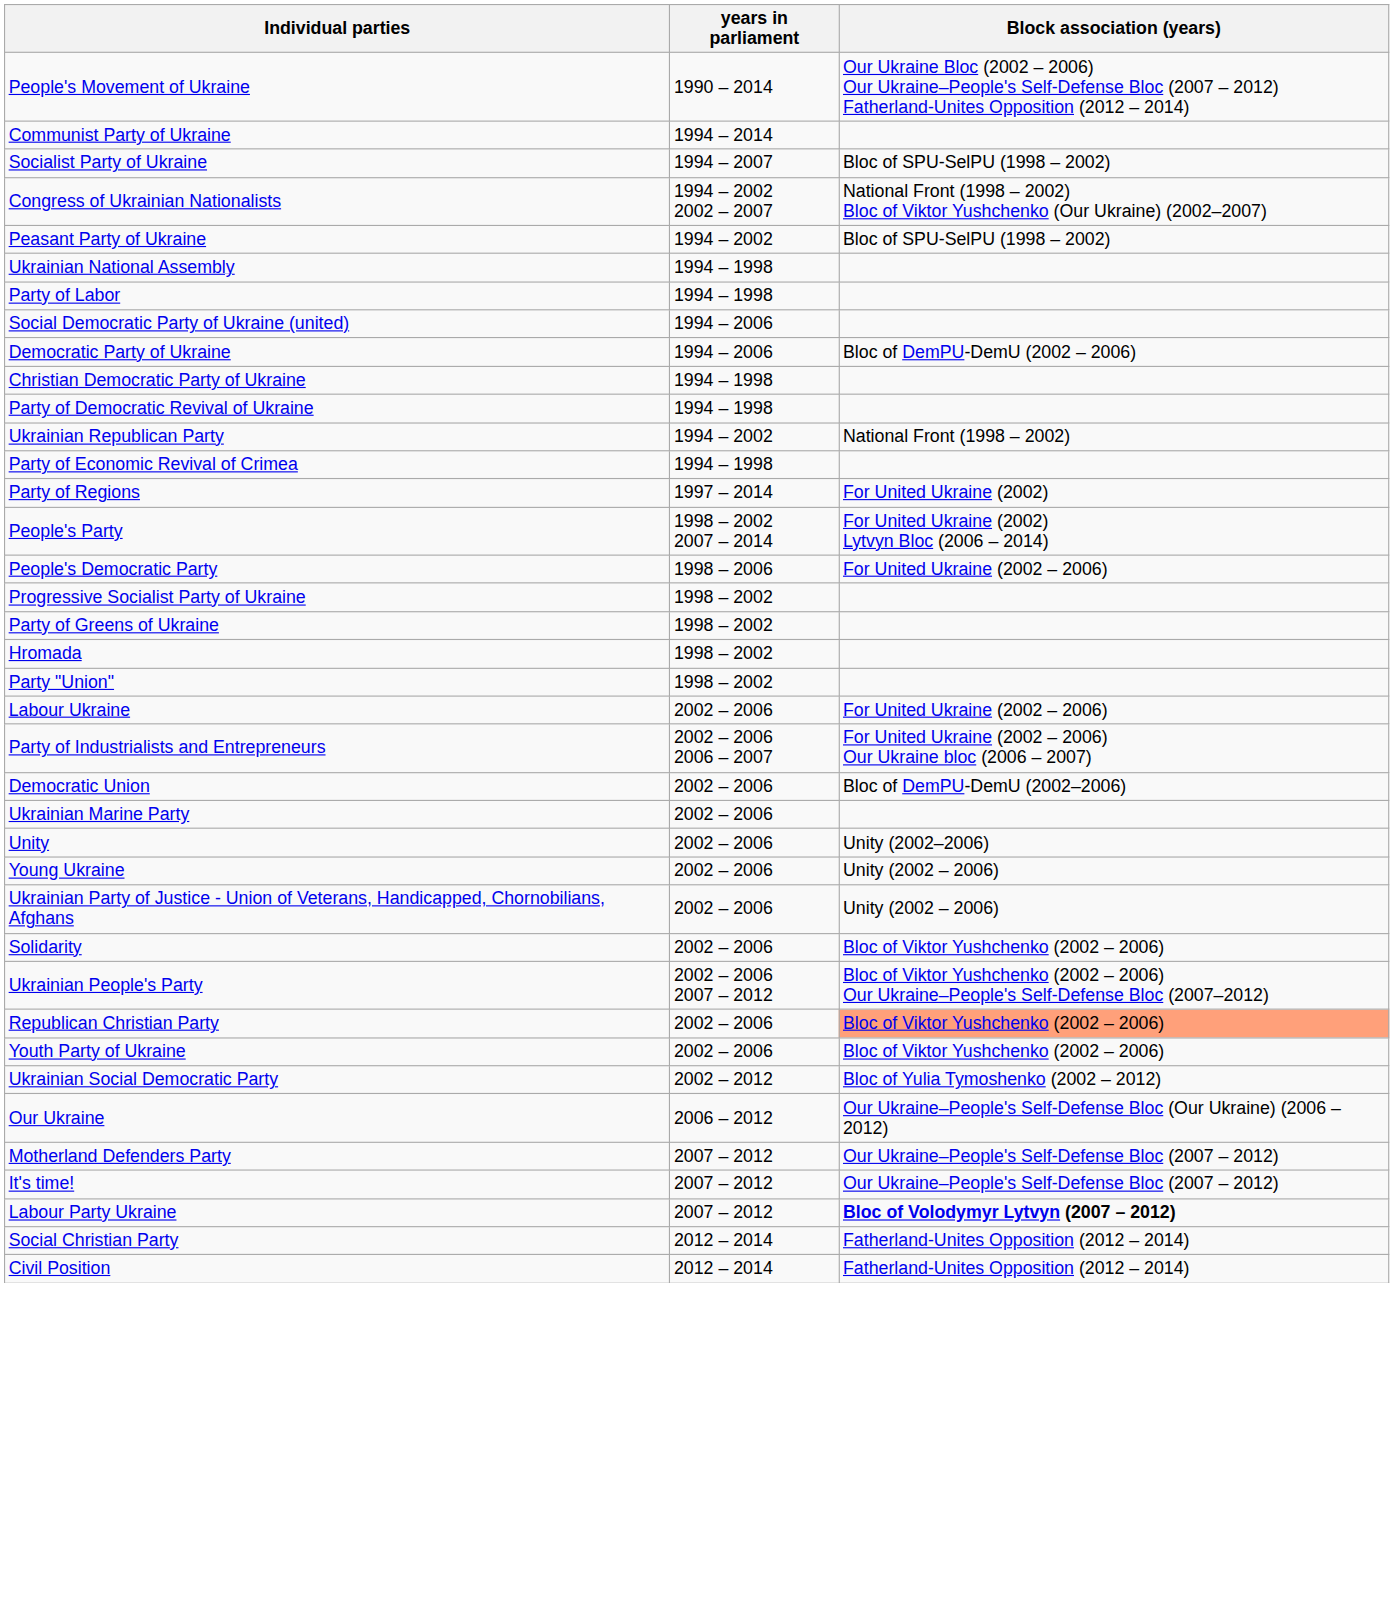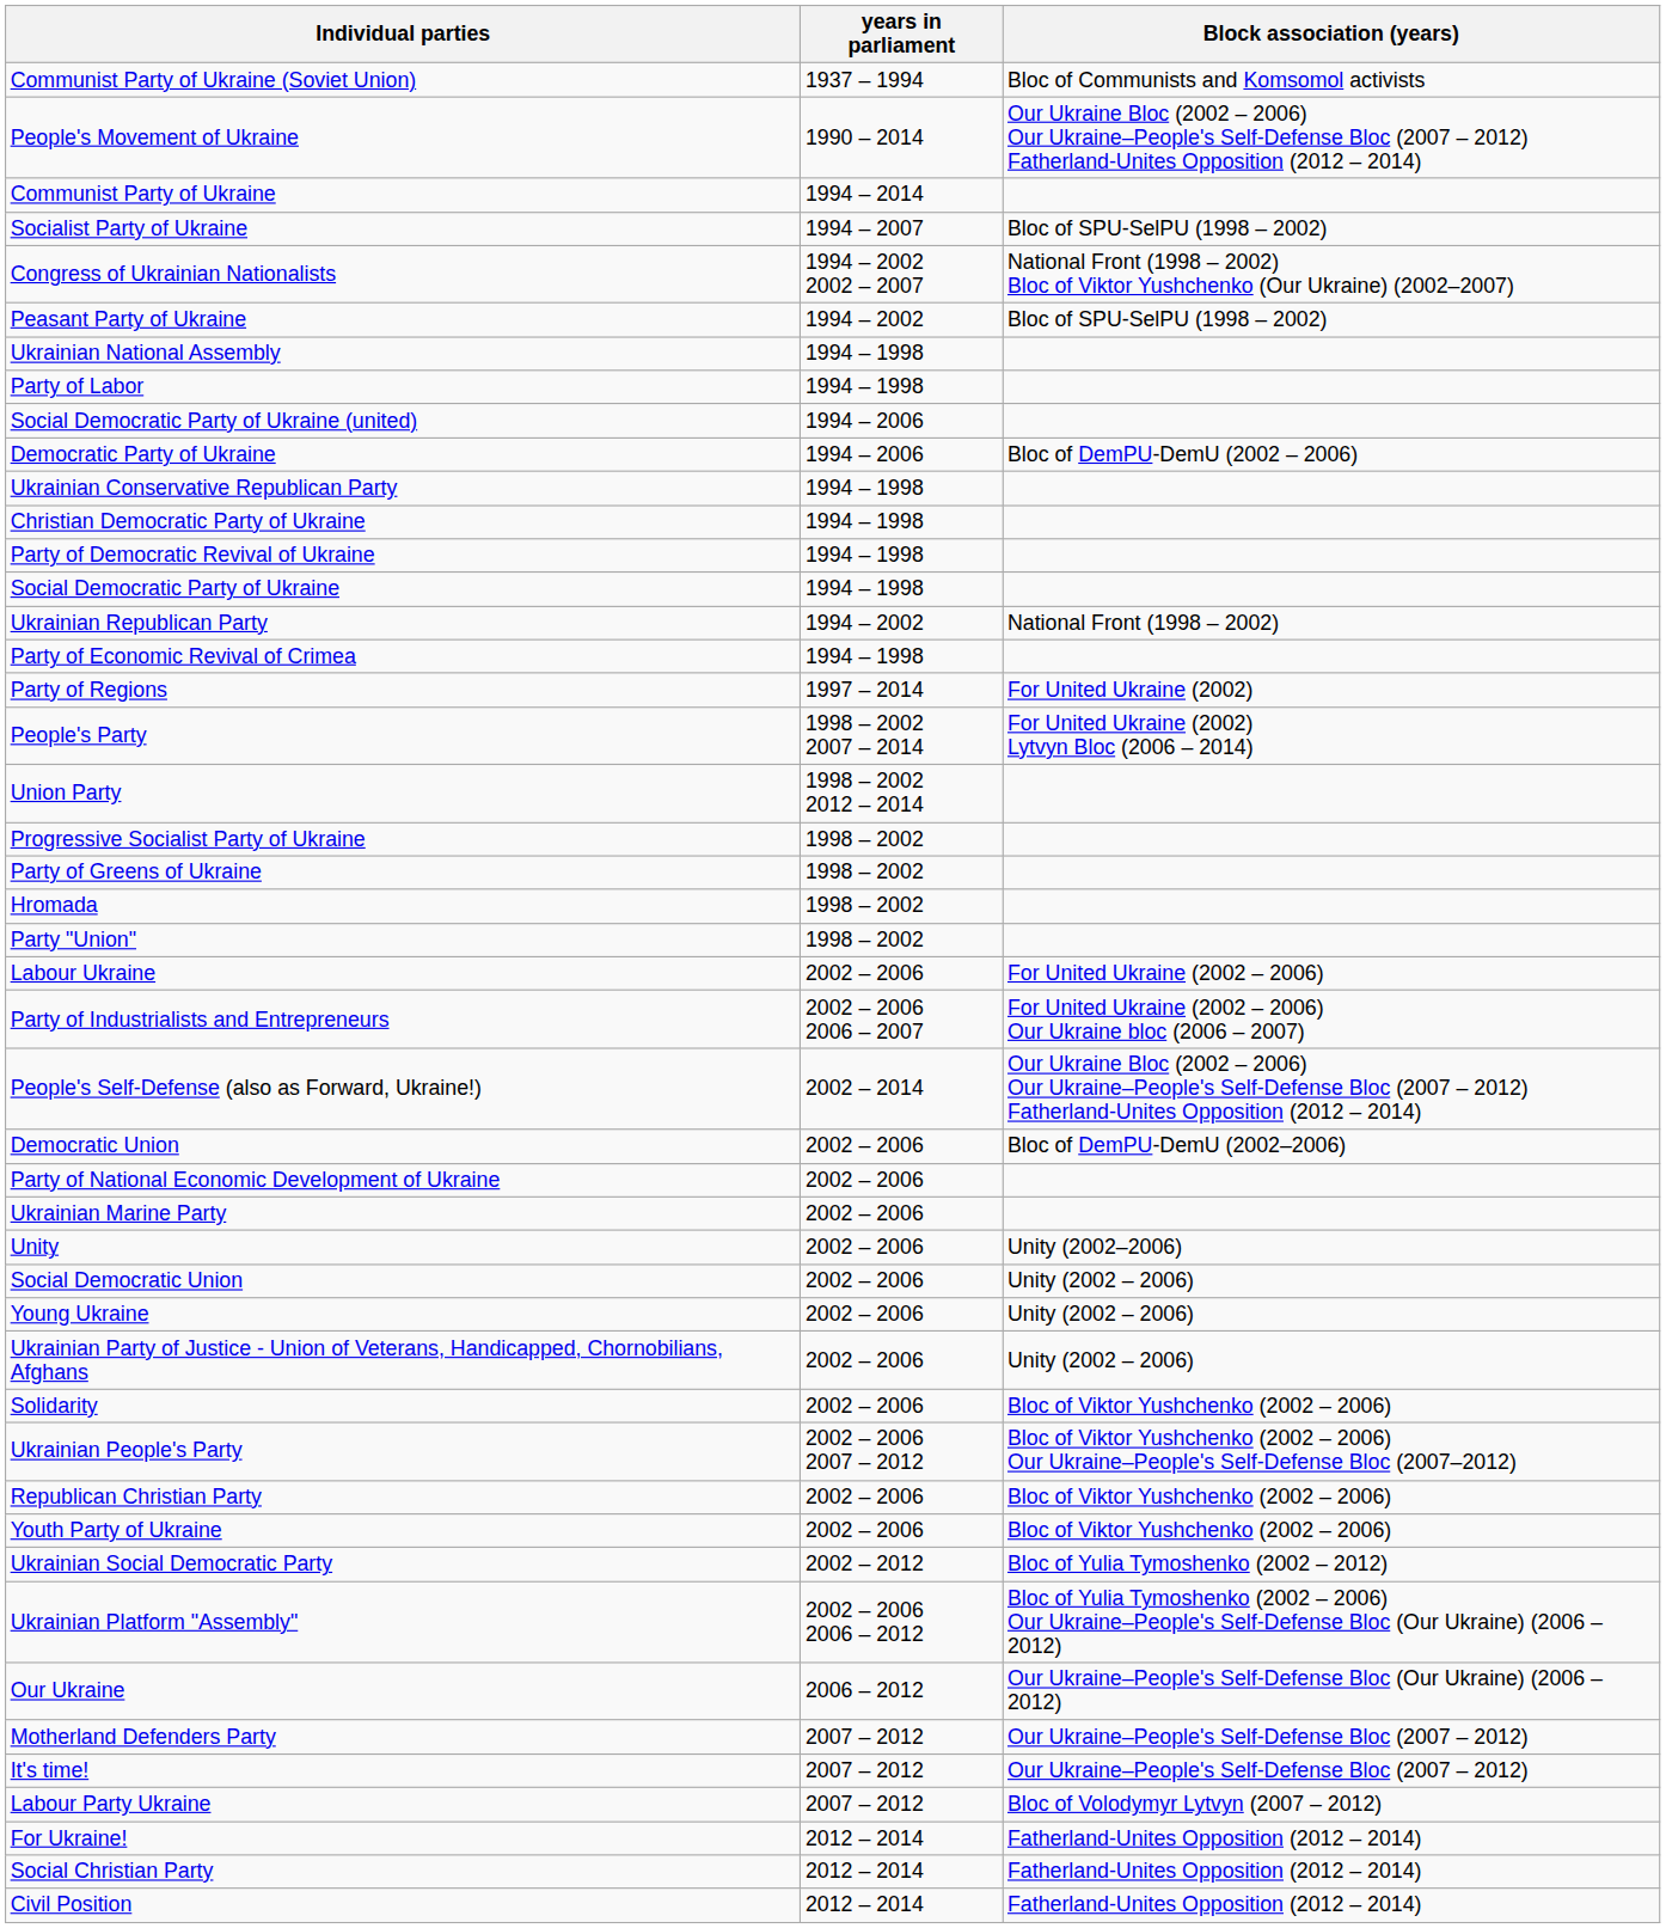+ row: Communist Party of Ukraine (Soviet Union) | 1937 – 1994 | Bloc of Communists and Komsomol activists
+ row: Ukrainian Conservative Republican Party | 1994 – 1998
+ row: Social Democratic Party of Ukraine | 1994 – 1998
+ row: Union Party | 1998 – 2002 2012 – 2014
- row: People's Democratic Party | 1998 – 2006 | For United Ukraine (2002 – 2006)
+ row: People's Self-Defense (also as Forward, Ukraine!) | 2002 – 2014 | Our Ukraine Bloc (2002 – 2006) Our Ukraine–People's Self-Defense Bloc (2007 – 2012) Fatherland-Unites Opposition (2012 – 2014)
+ row: Party of National Economic Development of Ukraine | 2002 – 2006
+ row: Social Democratic Union | 2002 – 2006 | Unity (2002 – 2006)
Republican Christian Party | Block association (years): lightsalmon background -> no background
+ row: Ukrainian Platform "Assembly" | 2002 – 2006 2006 – 2012 | Bloc of Yulia Tymoshenko (2002 – 2006) Our Ukraine–People's Self-Defense Bloc (Our Ukraine) (2006 – 2012)
Labour Party Ukraine | Block association (years): bold -> normal
+ row: For Ukraine! | 2012 – 2014 | Fatherland-Unites Opposition (2012 – 2014)
